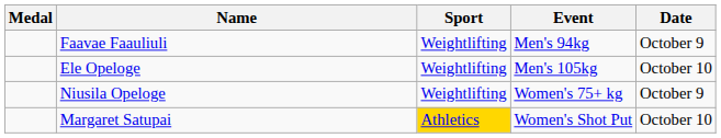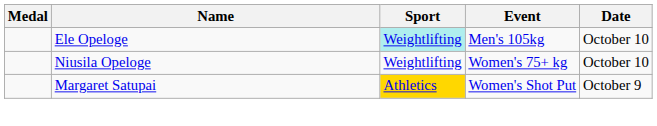- row: Faavae Faauliuli | Weightlifting | Men's 94kg | October 9
Ele Opeloge | Sport: no background -> paleturquoise background
Niusila Opeloge | Date: October 9 -> October 10
Margaret Satupai | Date: October 10 -> October 9
